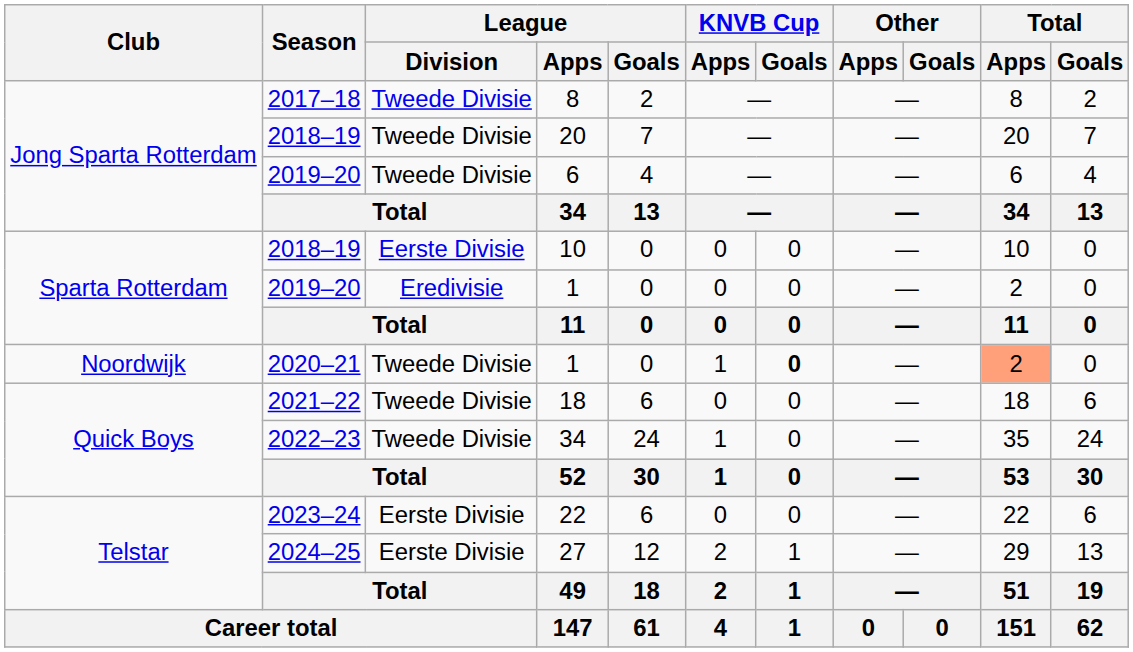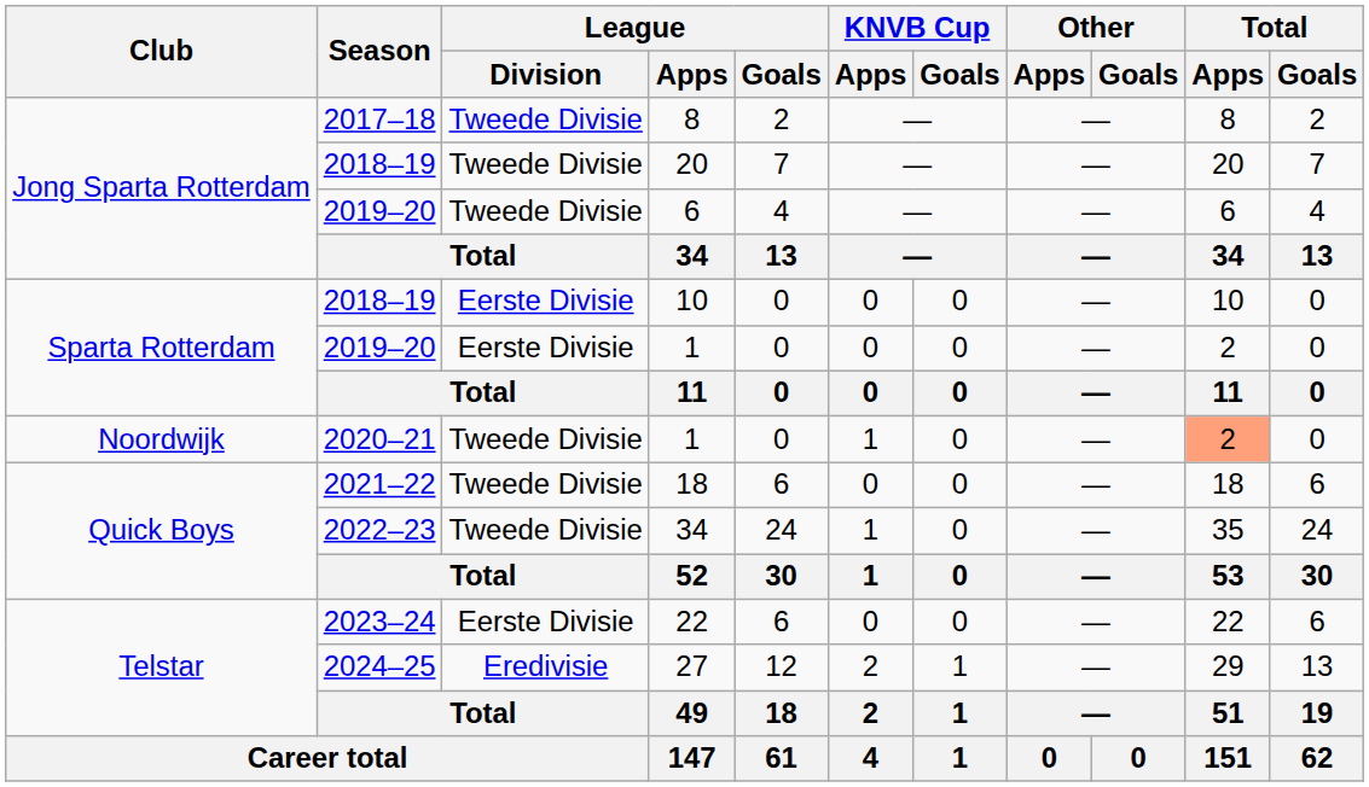2019–20 / 1 | League / Division: Eredivisie -> Eerste Divisie
2020–21 / 1 | KNVB Cup / Goals: bold -> normal
27 | League / Division: Eerste Divisie -> Eredivisie
